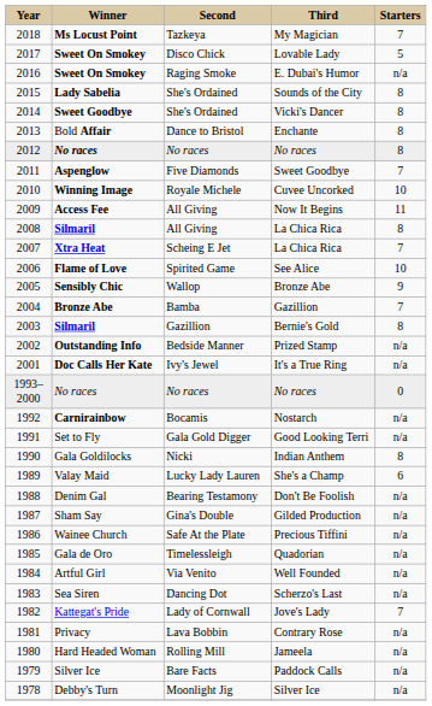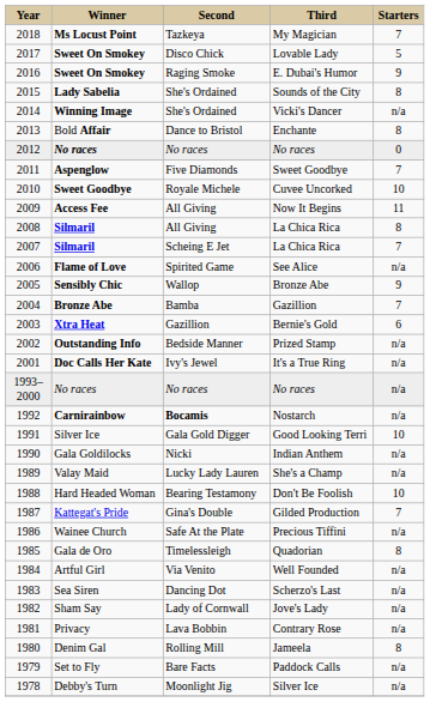E. Dubai's Humor | column 5: n/a -> 9
Vicki's Dancer | column 2: Sweet Goodbye -> Winning Image
Vicki's Dancer | column 5: 8 -> n/a
2012 / No races | column 5: 8 -> 0
Cuvee Uncorked | column 2: Winning Image -> Sweet Goodbye
2007 / La Chica Rica | column 2: Xtra Heat -> Silmaril
See Alice | column 5: 10 -> n/a
Bernie's Gold | column 2: Silmaril -> Xtra Heat
Bernie's Gold | column 5: 8 -> 6
1993–2000 / No races | column 5: 0 -> n/a
Nostarch | column 3: normal -> bold
Good Looking Terri | column 2: Set to Fly -> Silver Ice
Good Looking Terri | column 5: n/a -> 10
Indian Anthem | column 5: 8 -> n/a
She's a Champ | column 5: 6 -> n/a
Don't Be Foolish | column 2: Denim Gal -> Hard Headed Woman
Don't Be Foolish | column 5: n/a -> 10
Gilded Production | column 2: Sham Say -> Kattegat's Pride
Gilded Production | column 5: n/a -> 7
Quadorian | column 5: n/a -> 8
Jove's Lady | column 2: Kattegat's Pride -> Sham Say
Jove's Lady | column 5: 7 -> n/a
Jameela | column 2: Hard Headed Woman -> Denim Gal
Jameela | column 5: n/a -> 8
Paddock Calls | column 2: Silver Ice -> Set to Fly
